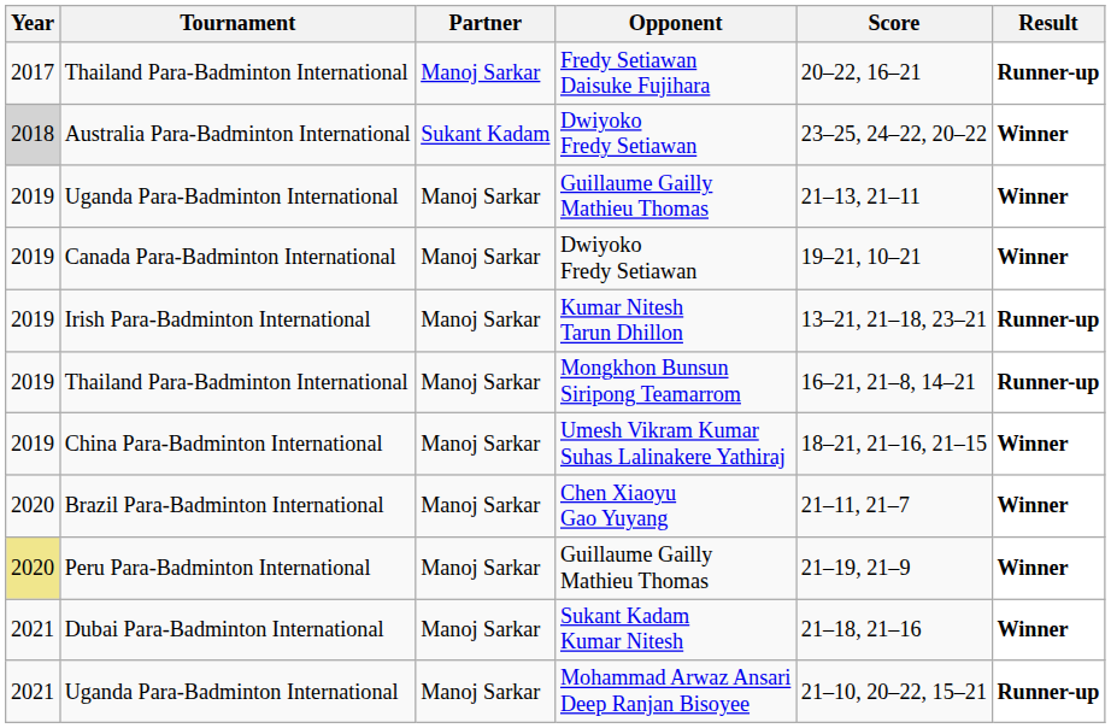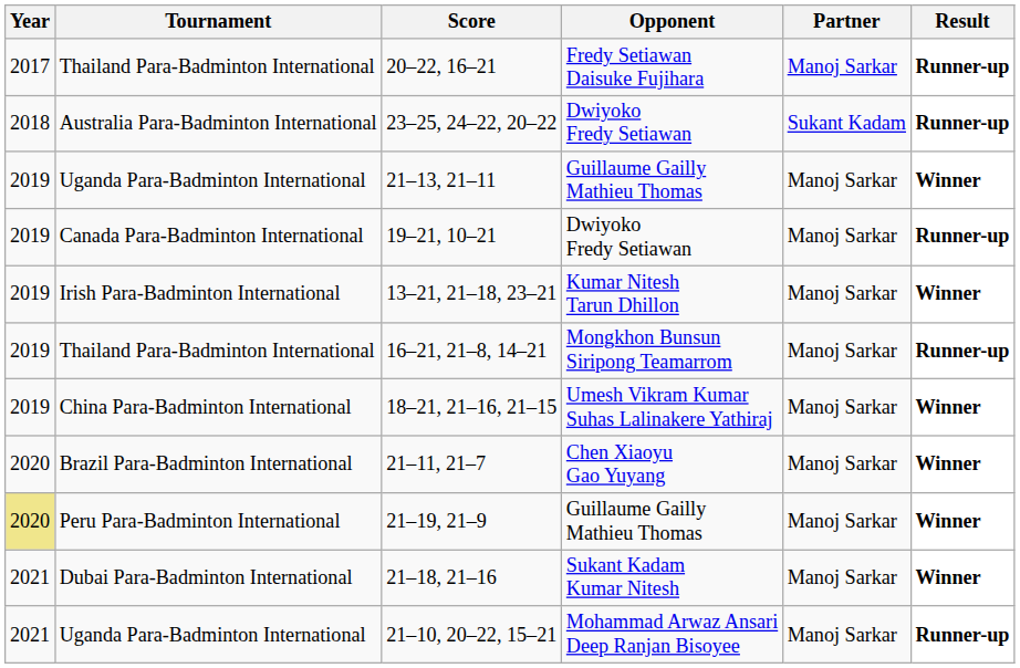columns swapped: Partner <-> Score
Australia Para-Badminton International | Year: lightgrey background -> no background
Australia Para-Badminton International | Result: Winner -> Runner-up
Canada Para-Badminton International | Result: Winner -> Runner-up
Irish Para-Badminton International | Result: Runner-up -> Winner
